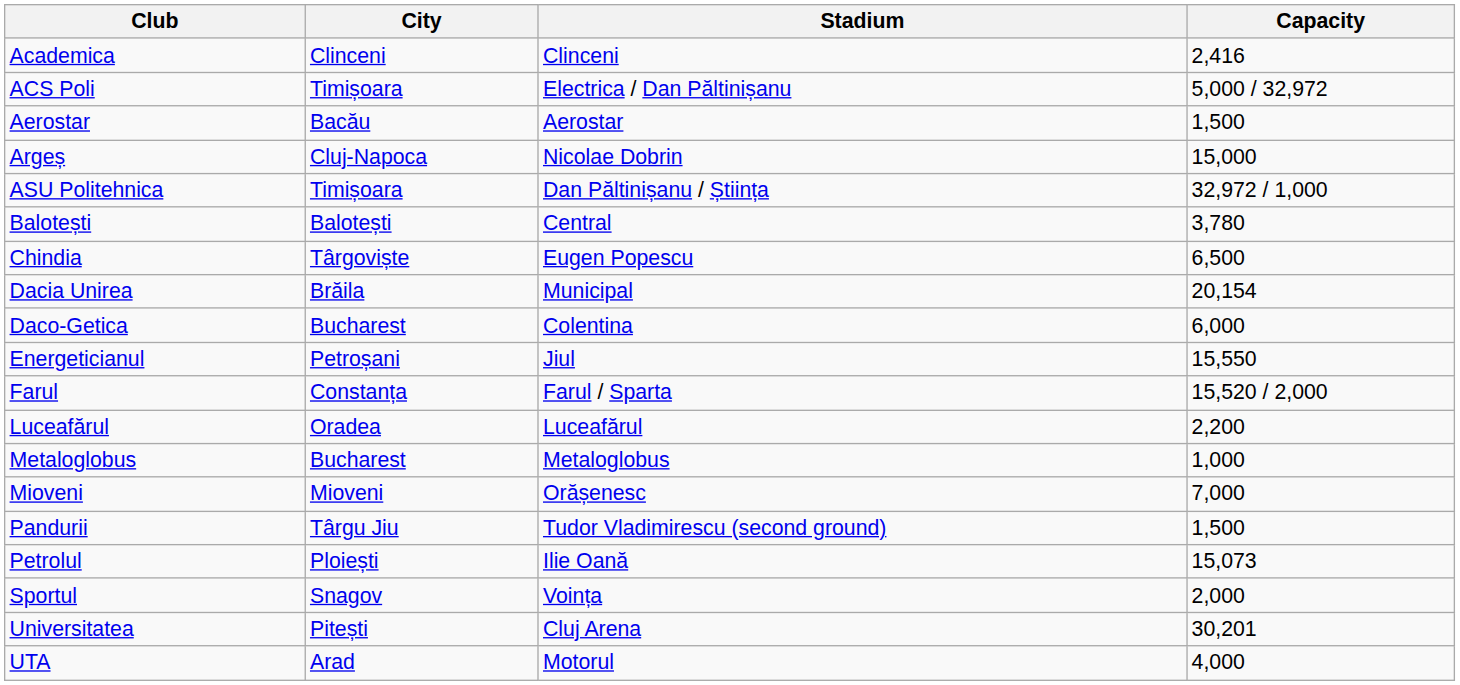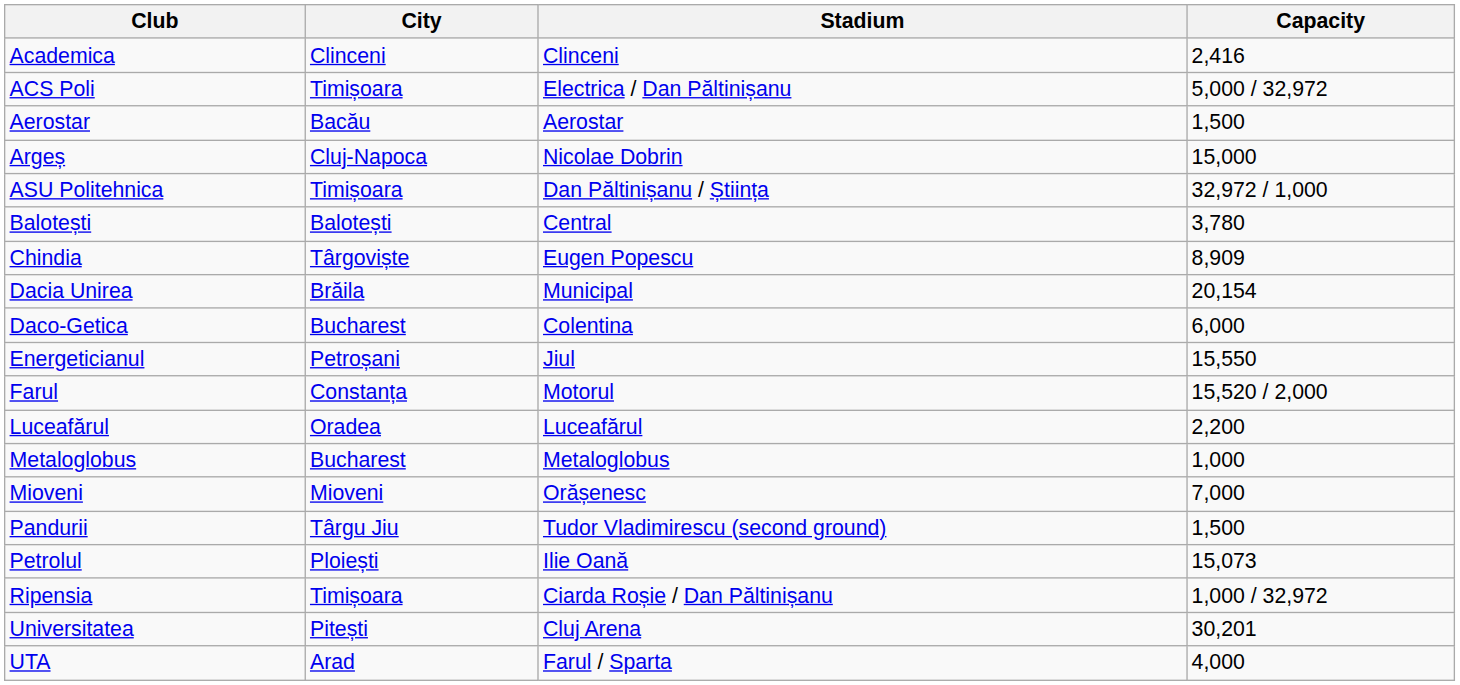Chindia | Capacity: 6,500 -> 8,909
Farul | Stadium: Farul / Sparta -> Motorul
+ row: Ripensia | Timișoara | Ciarda Roșie / Dan Păltinișanu | 1,000 / 32,972
- row: Sportul | Snagov | Voința | 2,000
UTA | Stadium: Motorul -> Farul / Sparta
